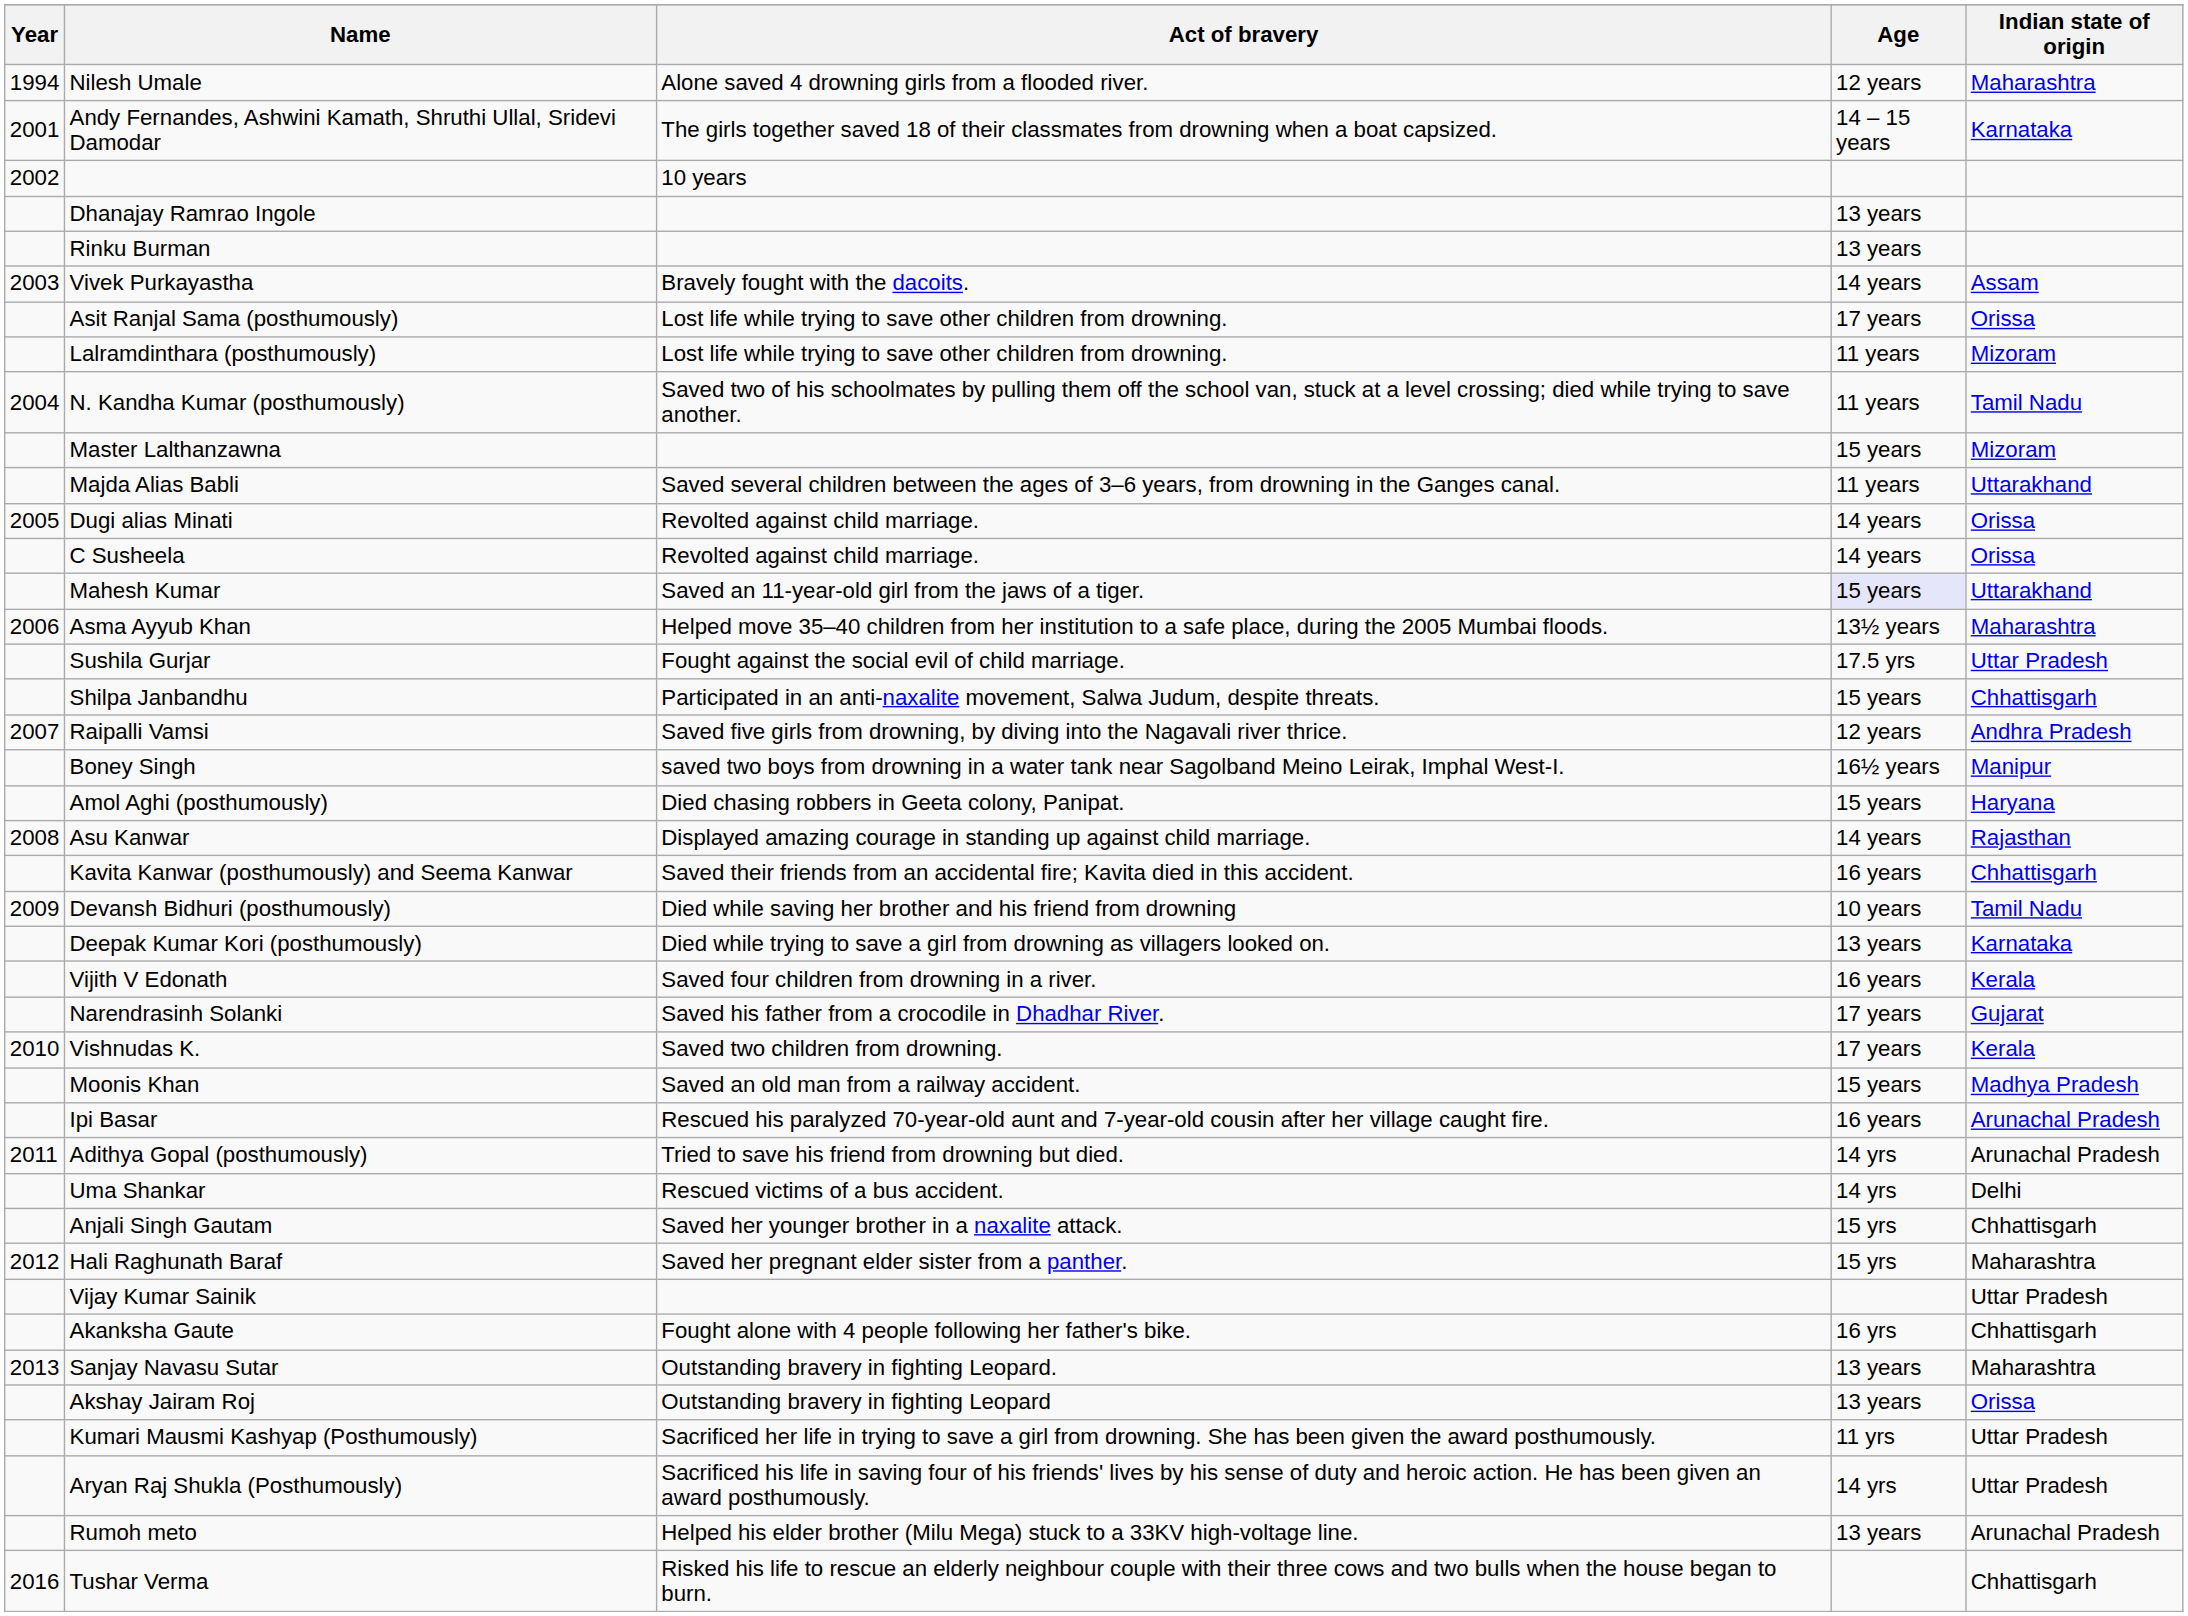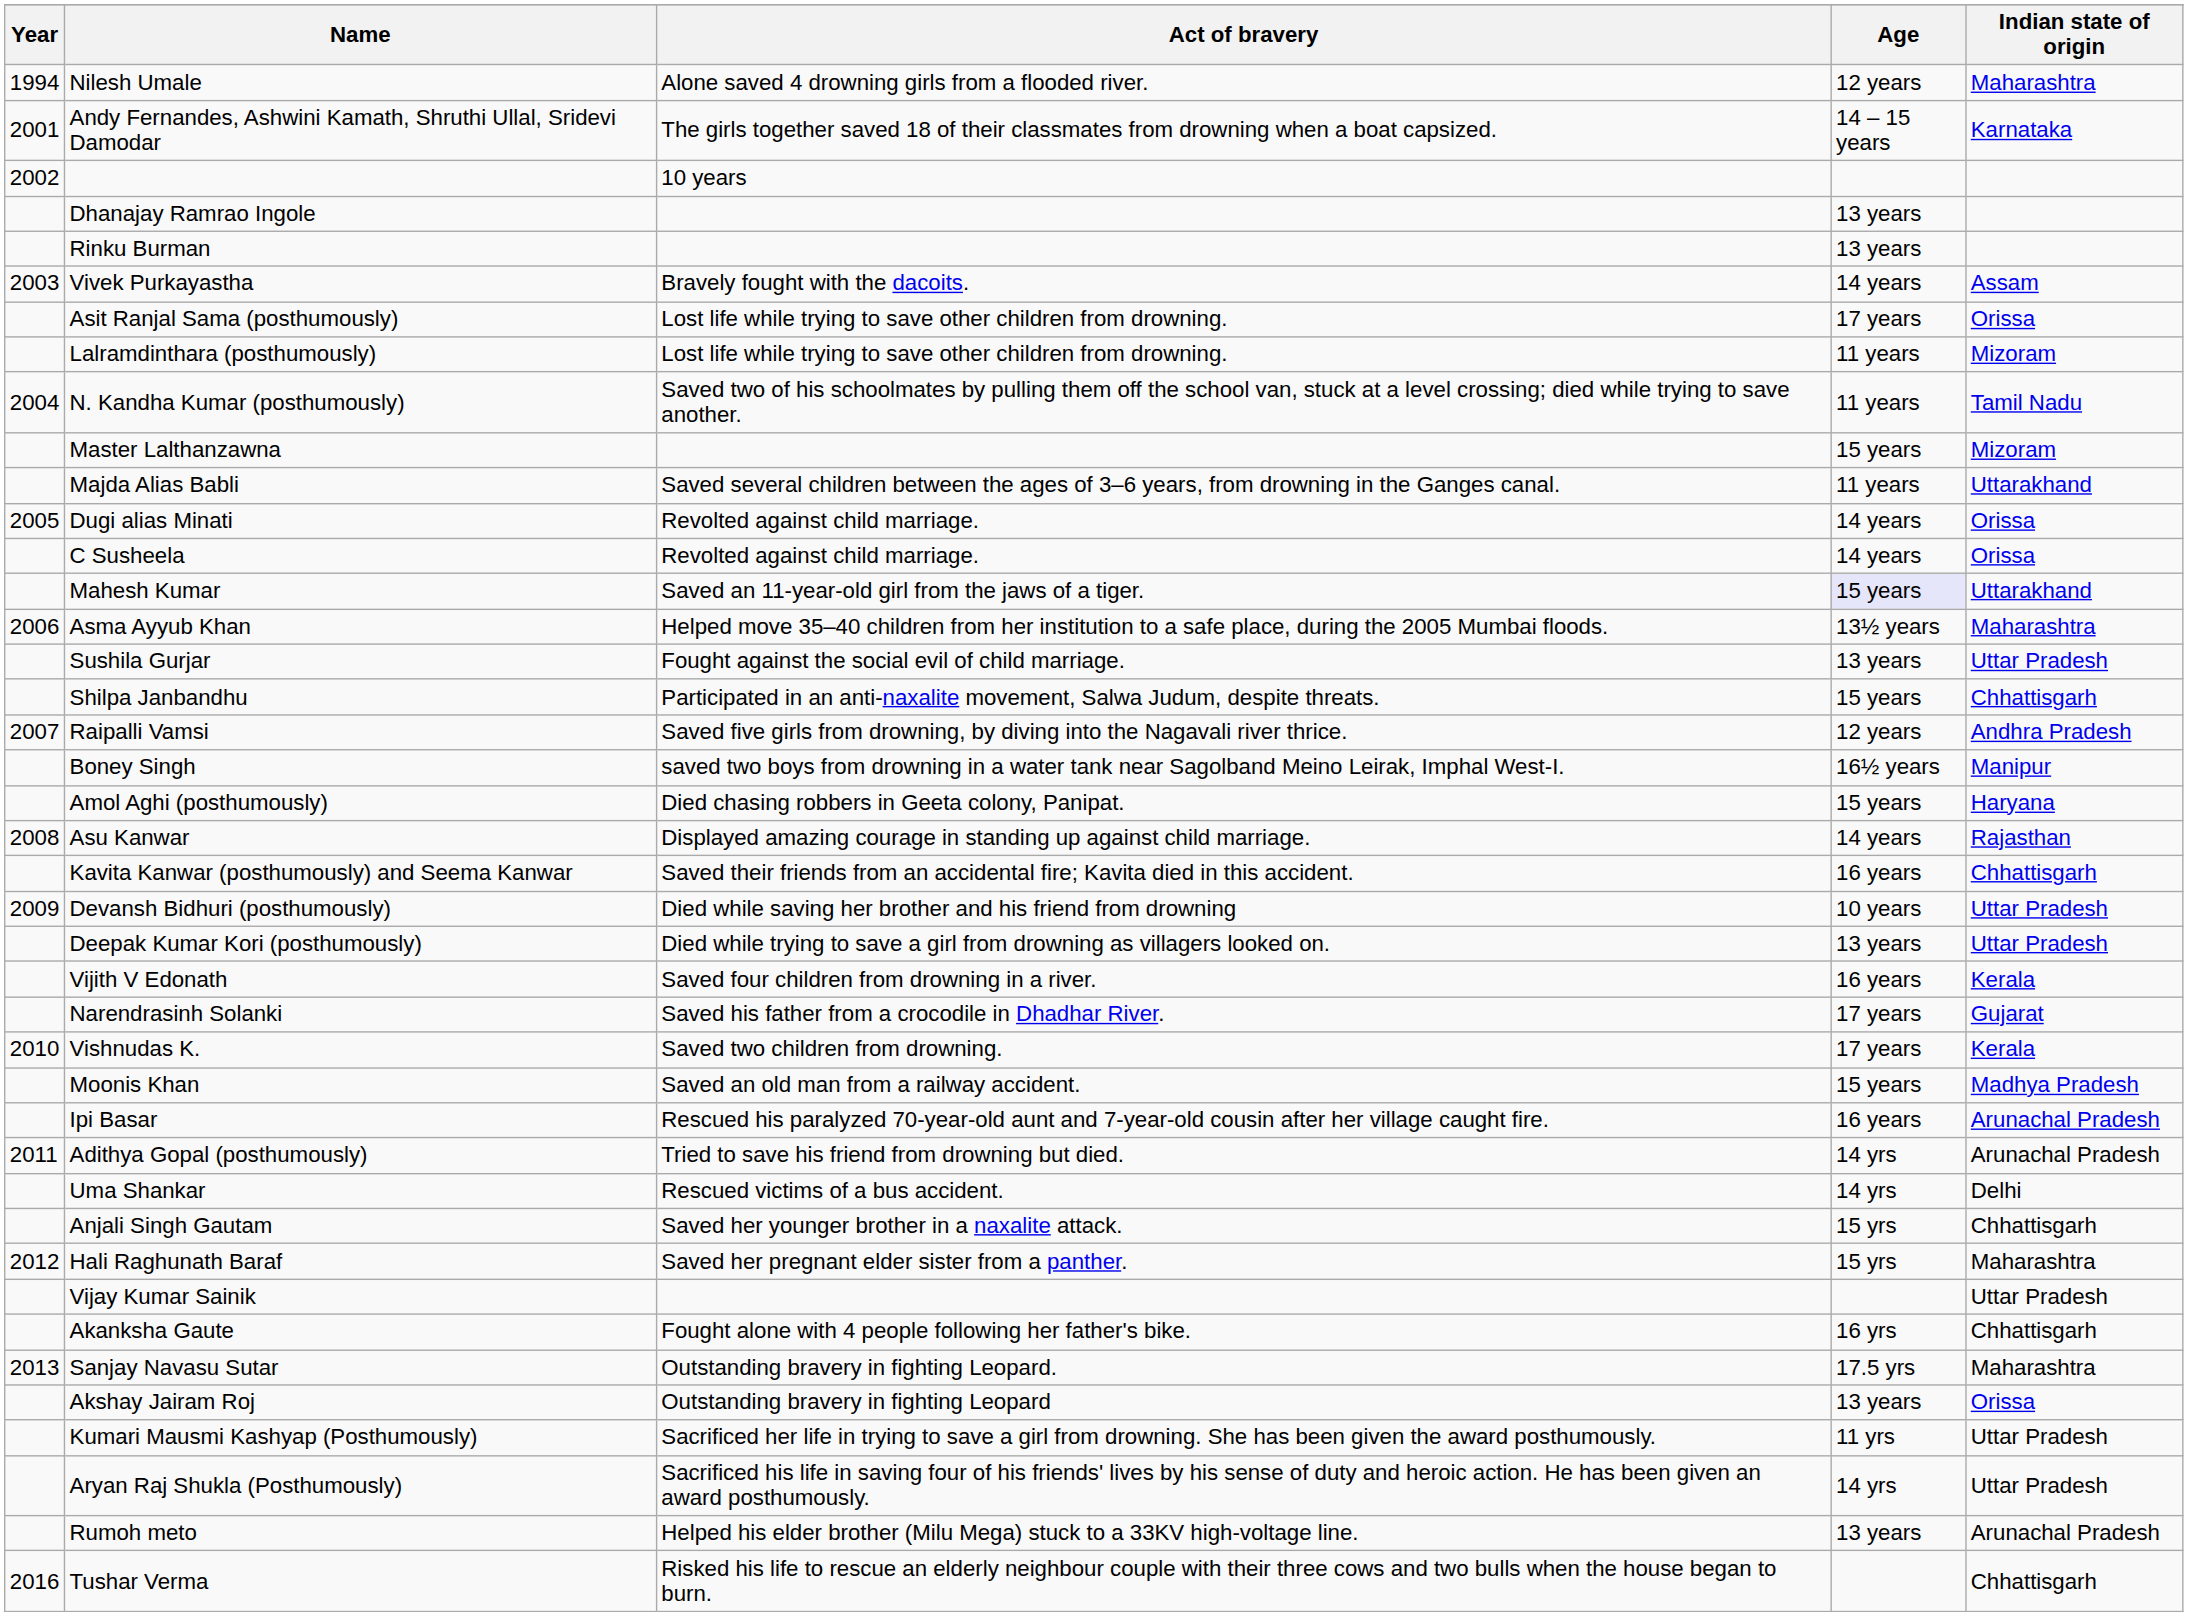Sushila Gurjar | Age: 17.5 yrs -> 13 years
Devansh Bidhuri (posthumously) | Indian state of origin: Tamil Nadu -> Uttar Pradesh
Deepak Kumar Kori (posthumously) | Indian state of origin: Karnataka -> Uttar Pradesh
Sanjay Navasu Sutar | Age: 13 years -> 17.5 yrs
